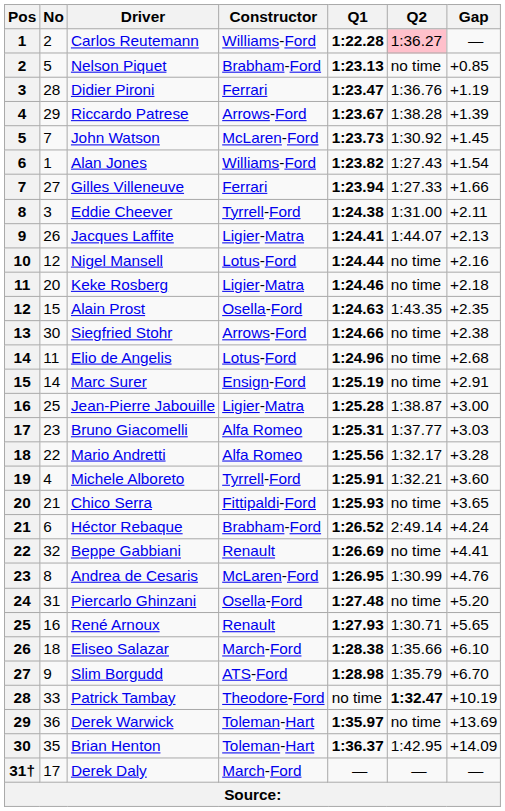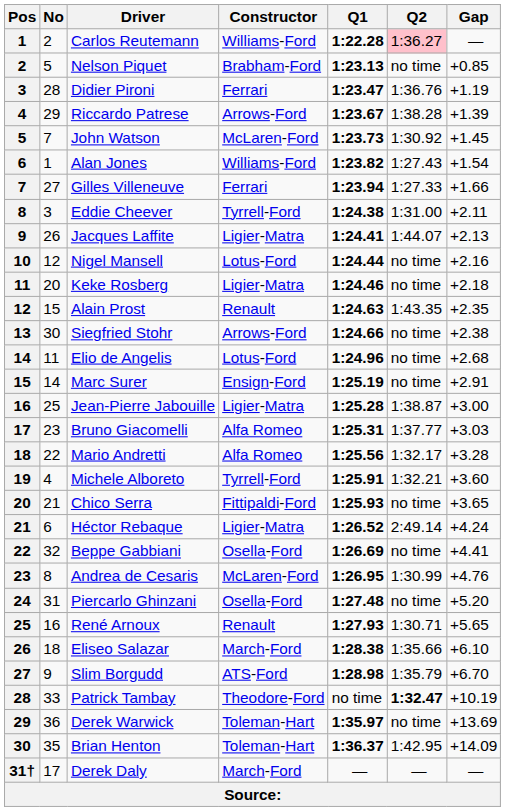Alain Prost | Constructor: Osella-Ford -> Renault
Héctor Rebaque | Constructor: Brabham-Ford -> Ligier-Matra
Beppe Gabbiani | Constructor: Renault -> Osella-Ford
